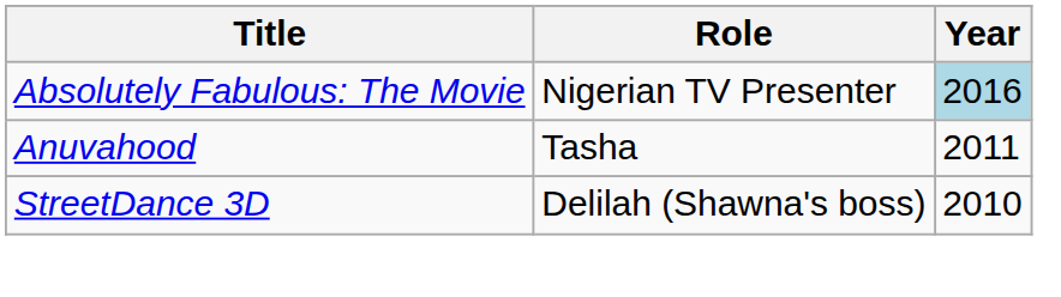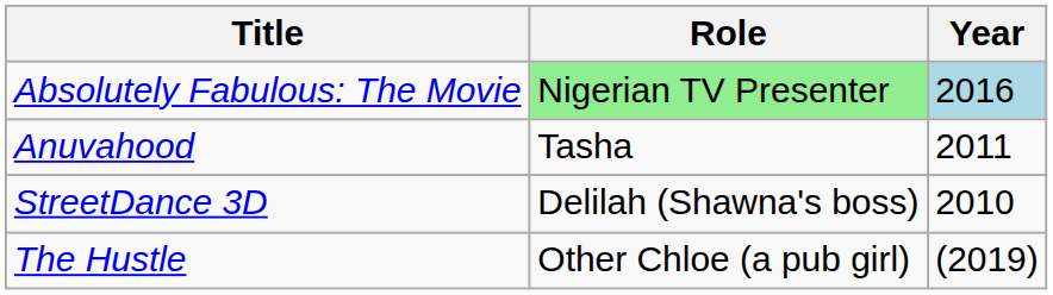Absolutely Fabulous: The Movie | Role: no background -> lightgreen background
+ row: The Hustle | Other Chloe (a pub girl) | (2019)
